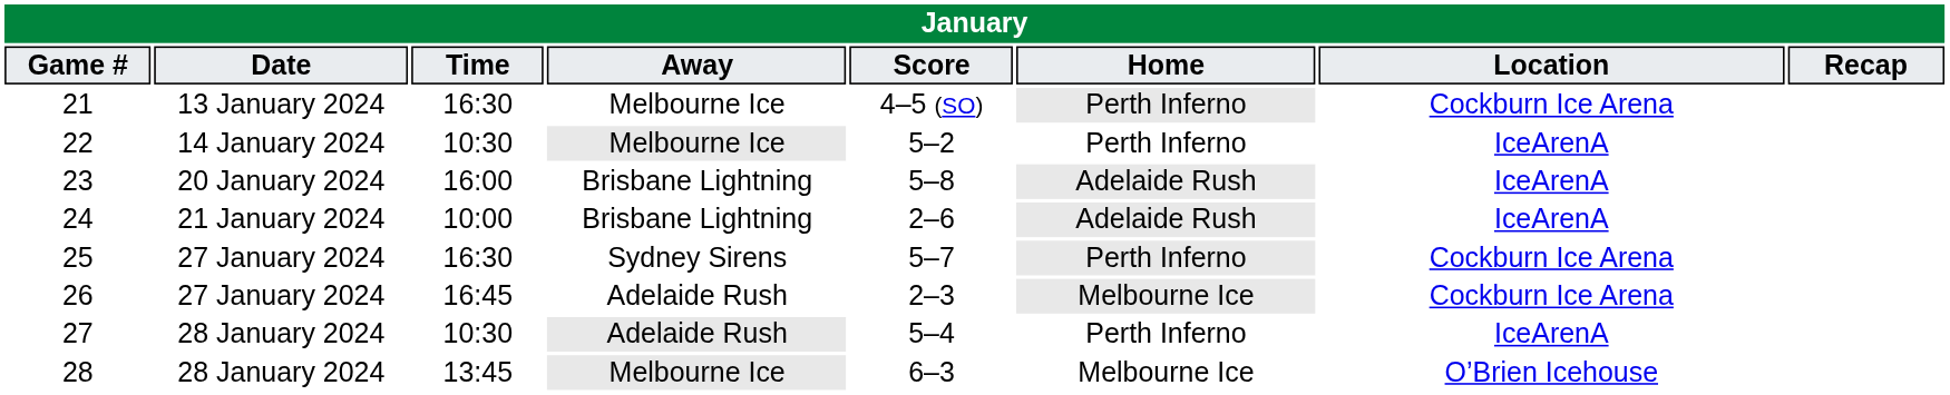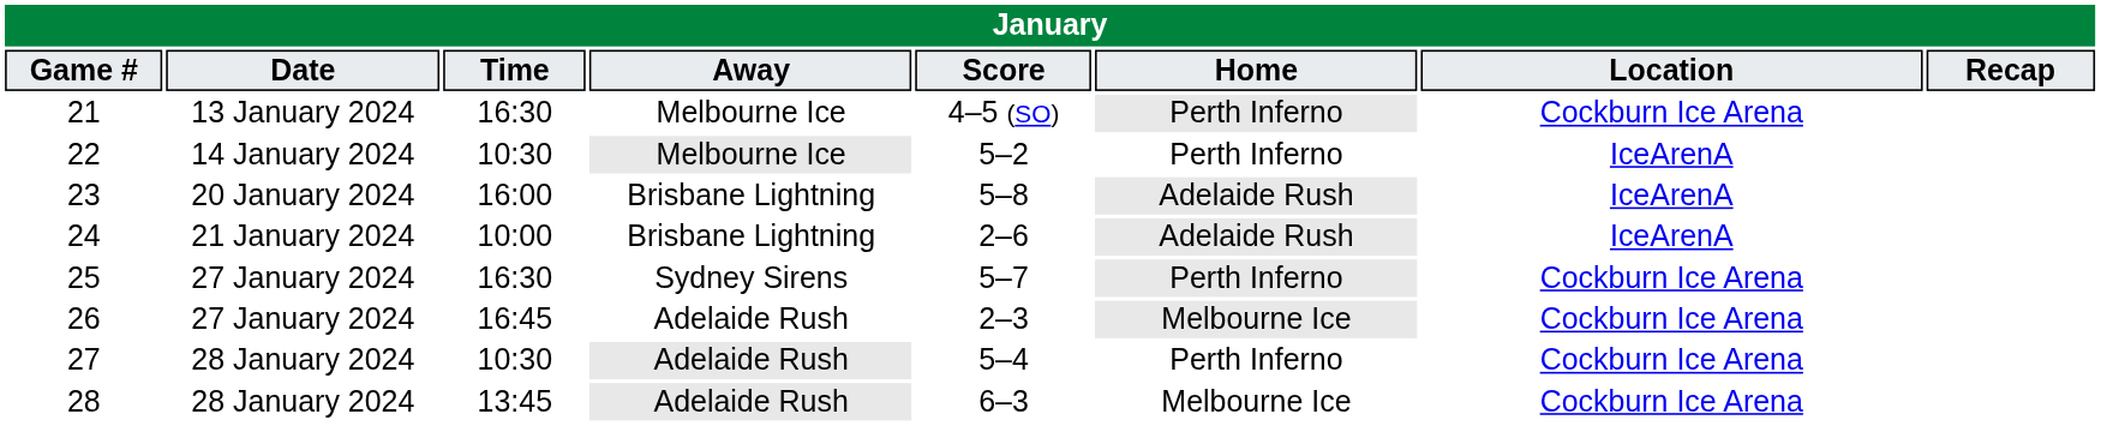27 | Location: IceArenA -> Cockburn Ice Arena
28 | Away: Melbourne Ice -> Adelaide Rush
28 | Location: O’Brien Icehouse -> Cockburn Ice Arena
